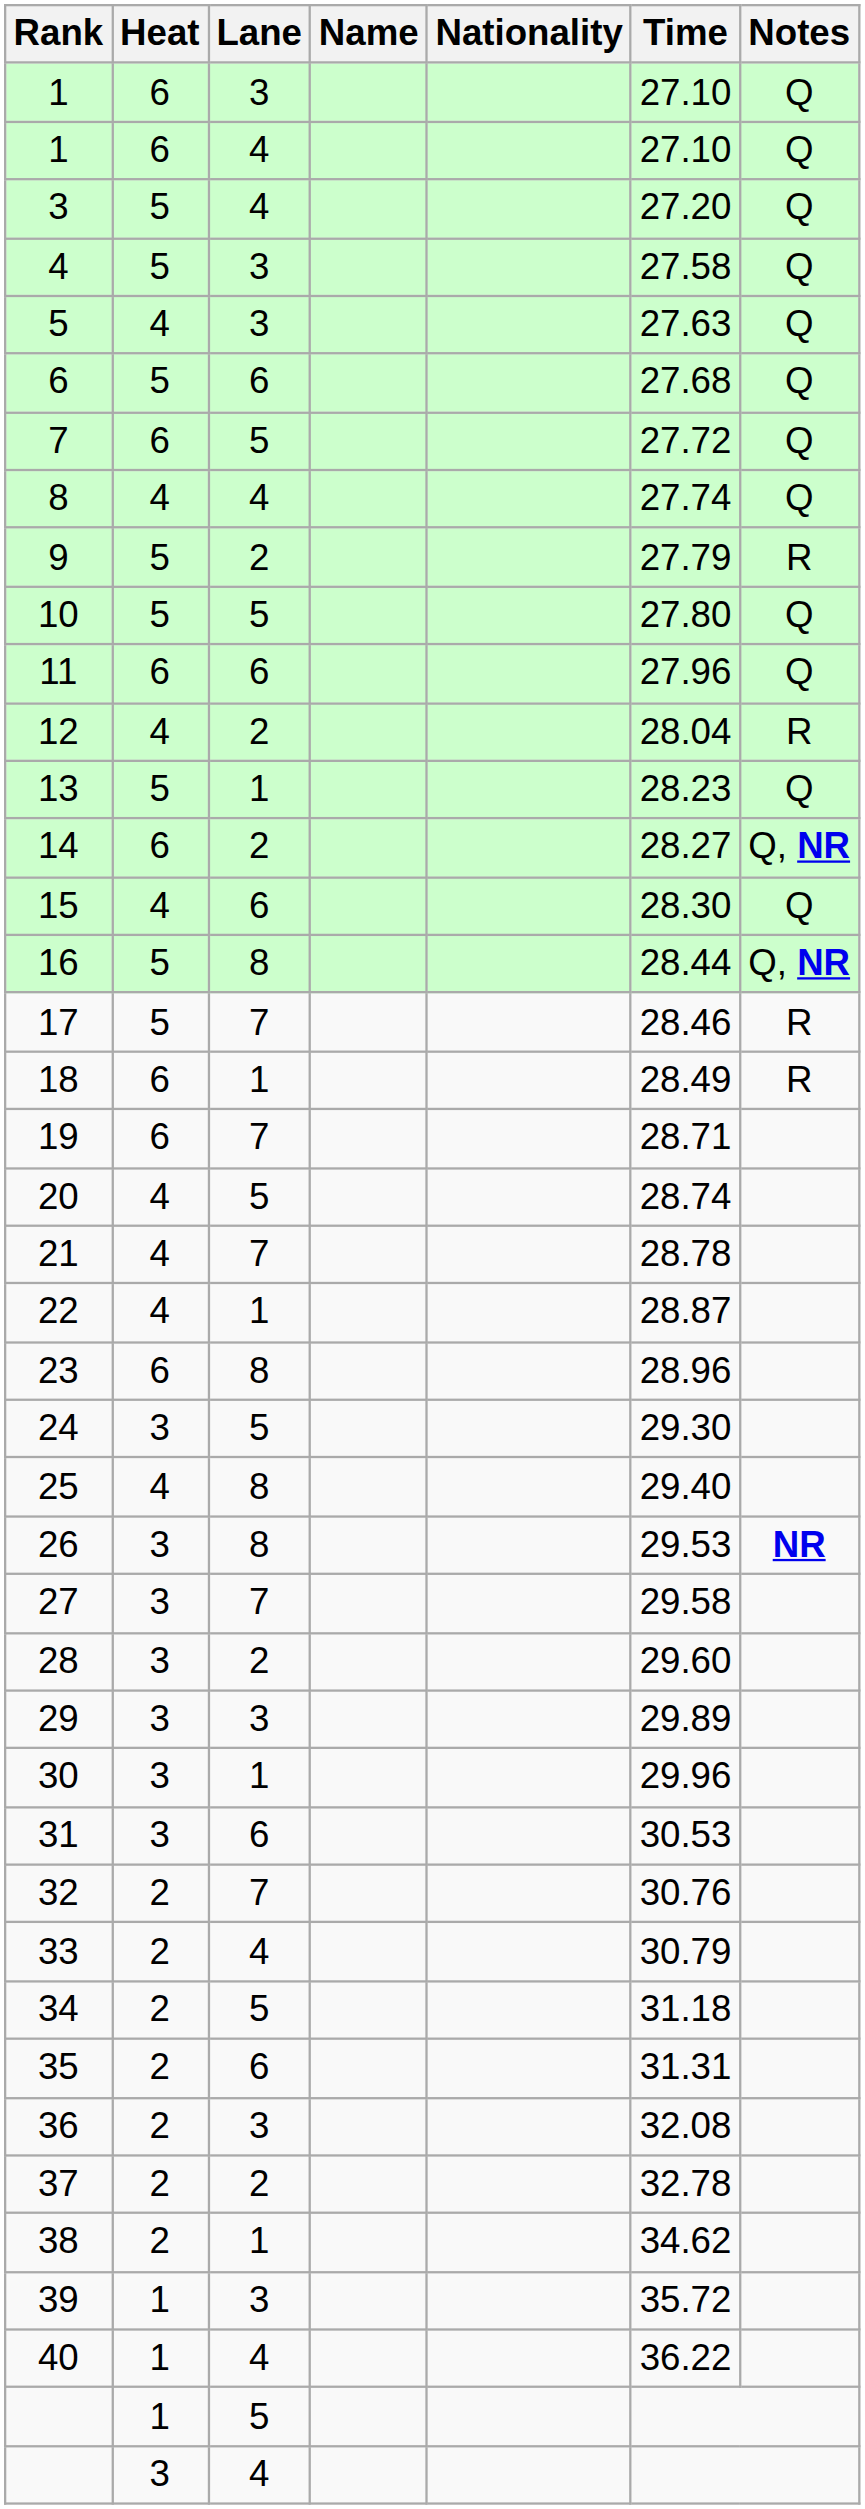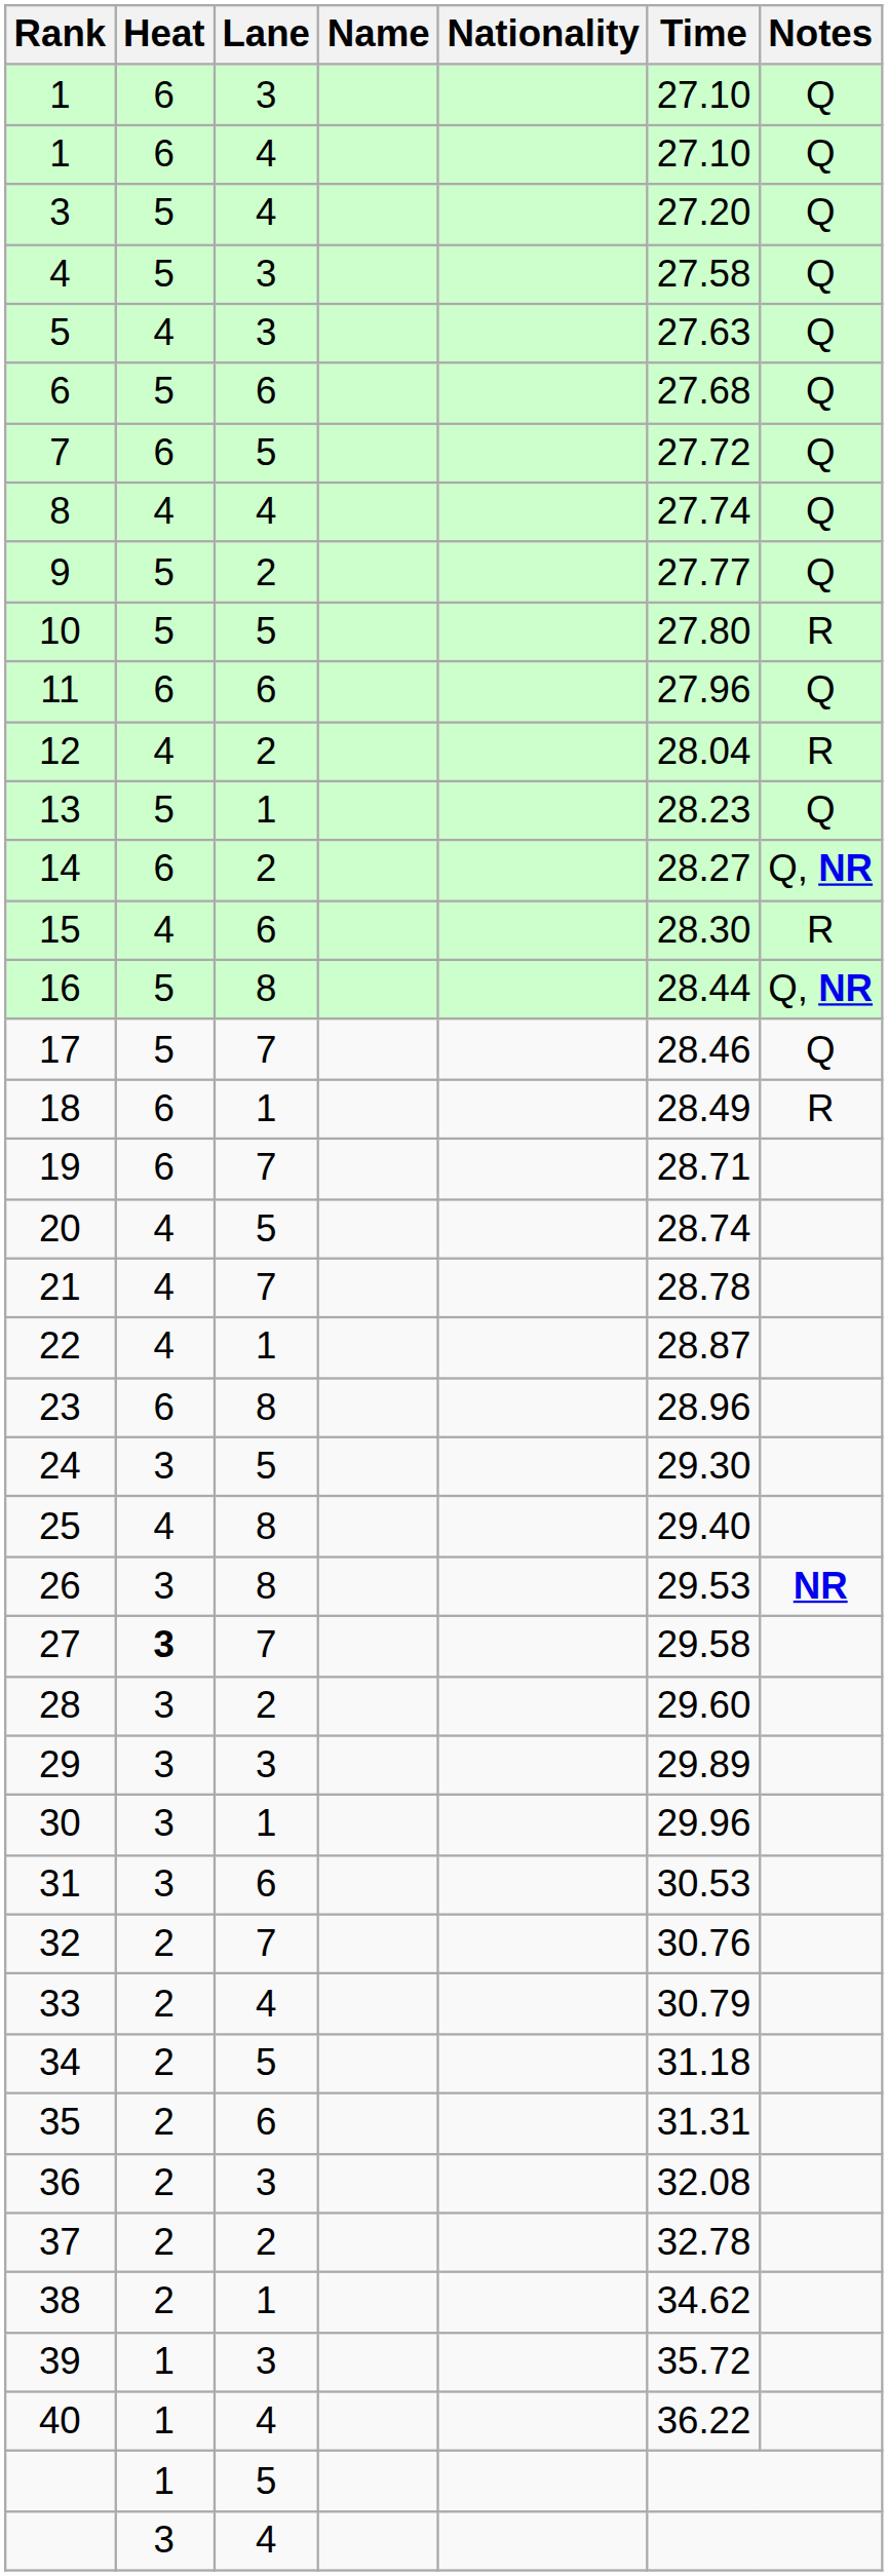9 | Time: 27.79 -> 27.77
9 | Notes: R -> Q
10 | Notes: Q -> R
15 | Notes: Q -> R
17 | Notes: R -> Q
27 | Heat: normal -> bold
